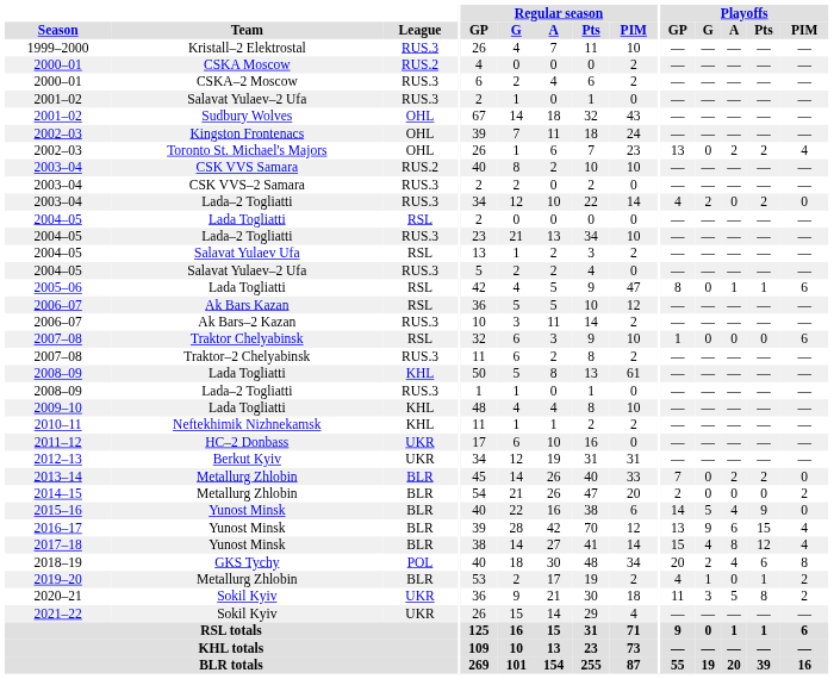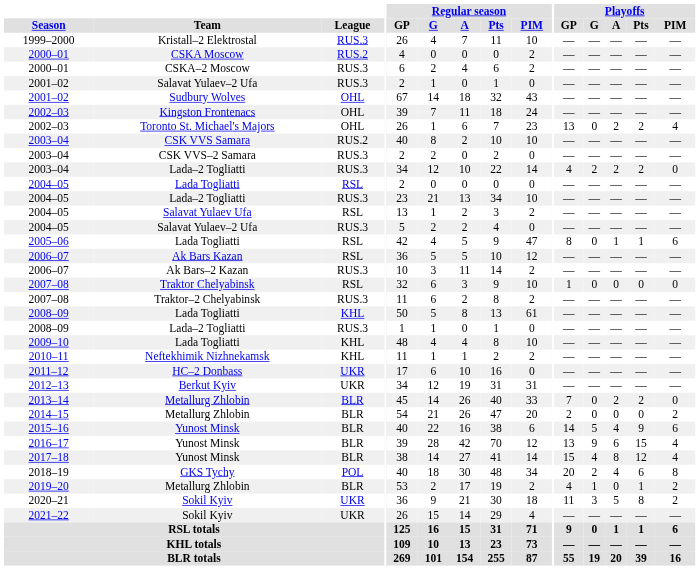2003–04 / Lada–2 Togliatti | Playoffs / A: 0 -> 2
2007–08 / Traktor Chelyabinsk | Playoffs / PIM: 6 -> 0
2015–16 | Playoffs / PIM: 0 -> 6
